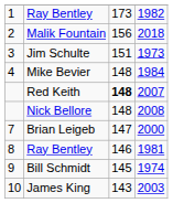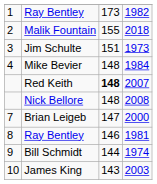Malik Fountain | column 3: 156 -> 155
Bill Schmidt | column 3: 145 -> 144
